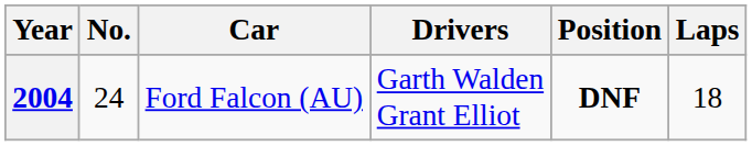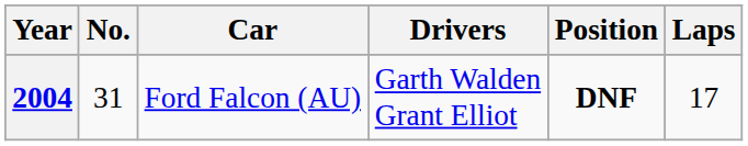2004 | No.: 24 -> 31
2004 | Laps: 18 -> 17
